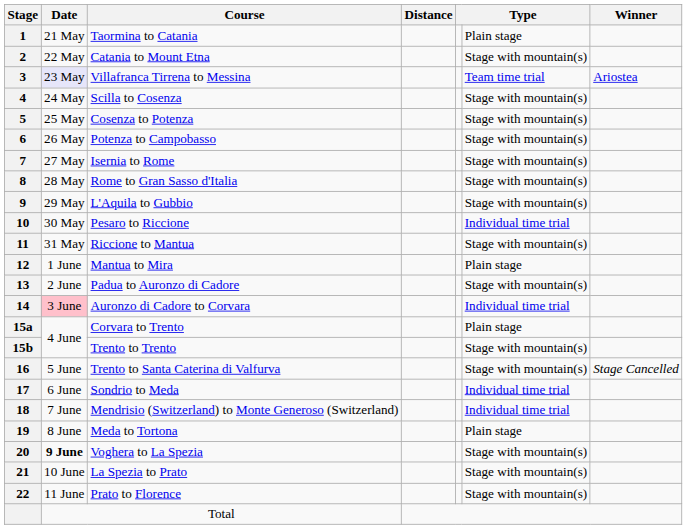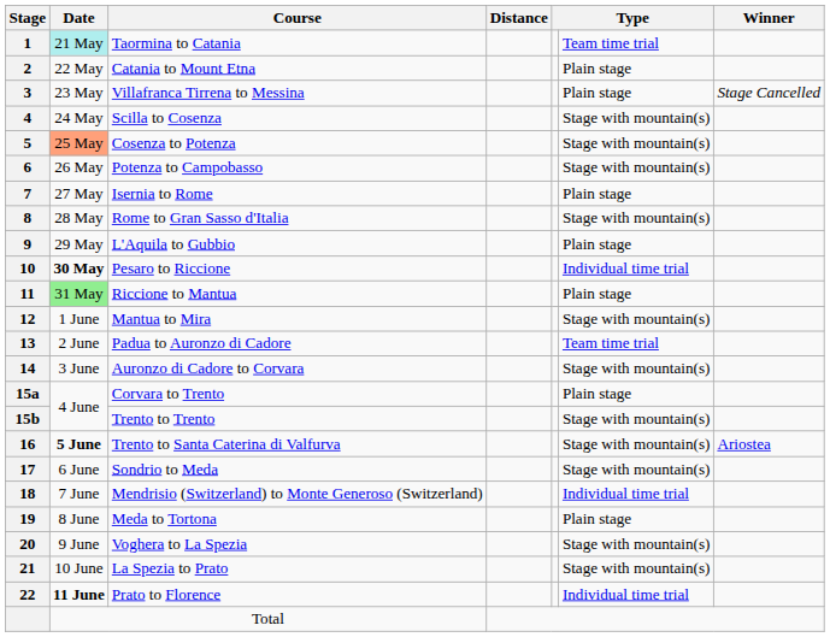Taormina to Catania | Date: no background -> paleturquoise background
Taormina to Catania | column 6: Plain stage -> Team time trial
Catania to Mount Etna | column 6: Stage with mountain(s) -> Plain stage
Villafranca Tirrena to Messina | Date: lavender background -> no background
Villafranca Tirrena to Messina | column 6: Team time trial -> Plain stage
Villafranca Tirrena to Messina | Winner: Ariostea -> Stage Cancelled
Cosenza to Potenza | Date: no background -> lightsalmon background
Isernia to Rome | column 6: Stage with mountain(s) -> Plain stage
L'Aquila to Gubbio | column 6: Stage with mountain(s) -> Plain stage
Pesaro to Riccione | Date: normal -> bold
Riccione to Mantua | Date: no background -> lightgreen background
Riccione to Mantua | column 6: Stage with mountain(s) -> Plain stage
Mantua to Mira | column 6: Plain stage -> Stage with mountain(s)
Padua to Auronzo di Cadore | column 6: Stage with mountain(s) -> Team time trial
Auronzo di Cadore to Corvara | Date: pink background -> no background
Auronzo di Cadore to Corvara | column 6: Individual time trial -> Stage with mountain(s)
Trento to Santa Caterina di Valfurva | Date: normal -> bold
Trento to Santa Caterina di Valfurva | Winner: Stage Cancelled -> Ariostea
Sondrio to Meda | column 6: Individual time trial -> Stage with mountain(s)
Voghera to La Spezia | Date: bold -> normal
Prato to Florence | Date: normal -> bold
Prato to Florence | column 6: Stage with mountain(s) -> Individual time trial
